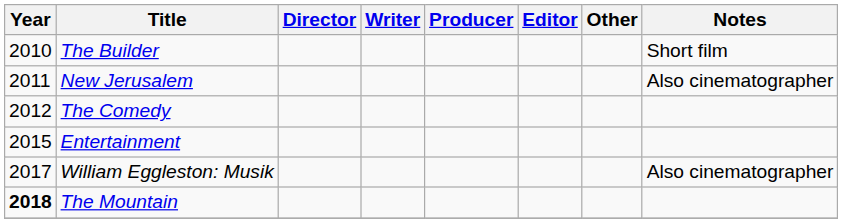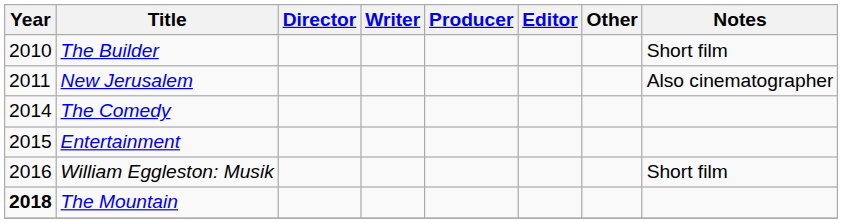The Comedy | Year: 2012 -> 2014
William Eggleston: Musik | Year: 2017 -> 2016
William Eggleston: Musik | Notes: Also cinematographer -> Short film
